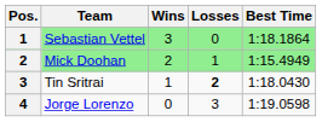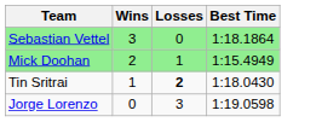- column: Pos. | 1 | 2 | 3 | 4
